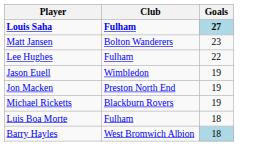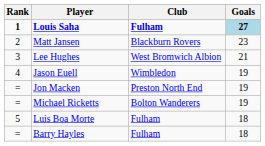+ column: Rank | 1 | 2 | 3 | 4 | = | = | 5 | =
Matt Jansen | Club: Bolton Wanderers -> Blackburn Rovers
Lee Hughes | Club: Fulham -> West Bromwich Albion
Lee Hughes | Goals: 22 -> 21
Michael Ricketts | Club: Blackburn Rovers -> Bolton Wanderers
Barry Hayles | Club: West Bromwich Albion -> Fulham
Barry Hayles | Goals: lightblue background -> no background
